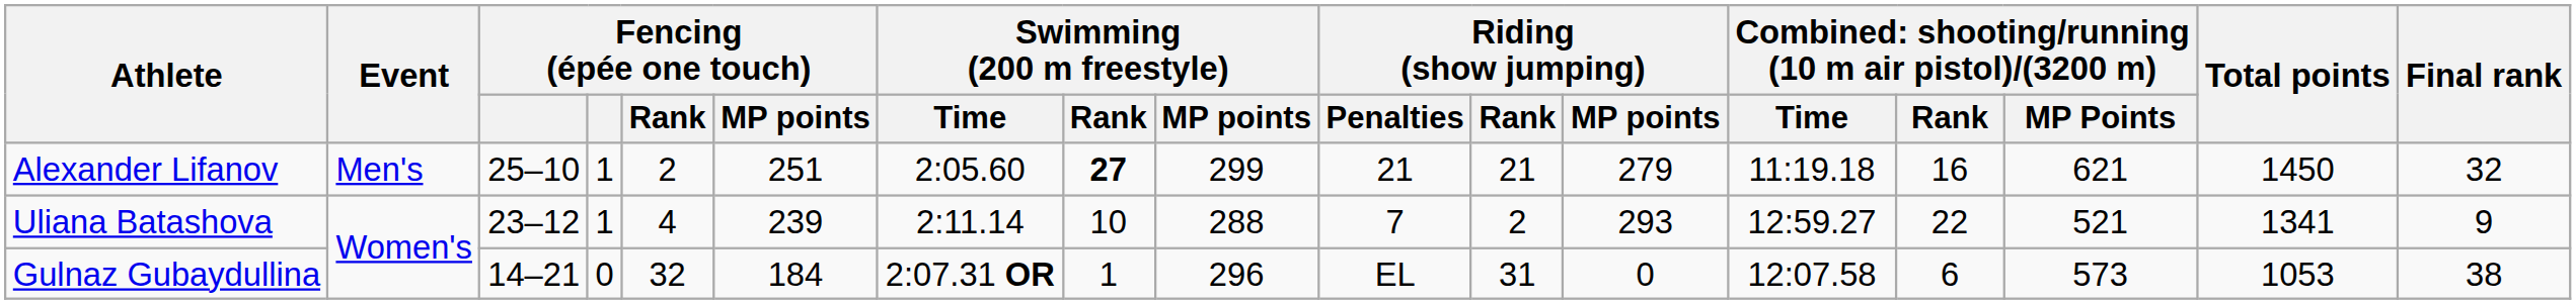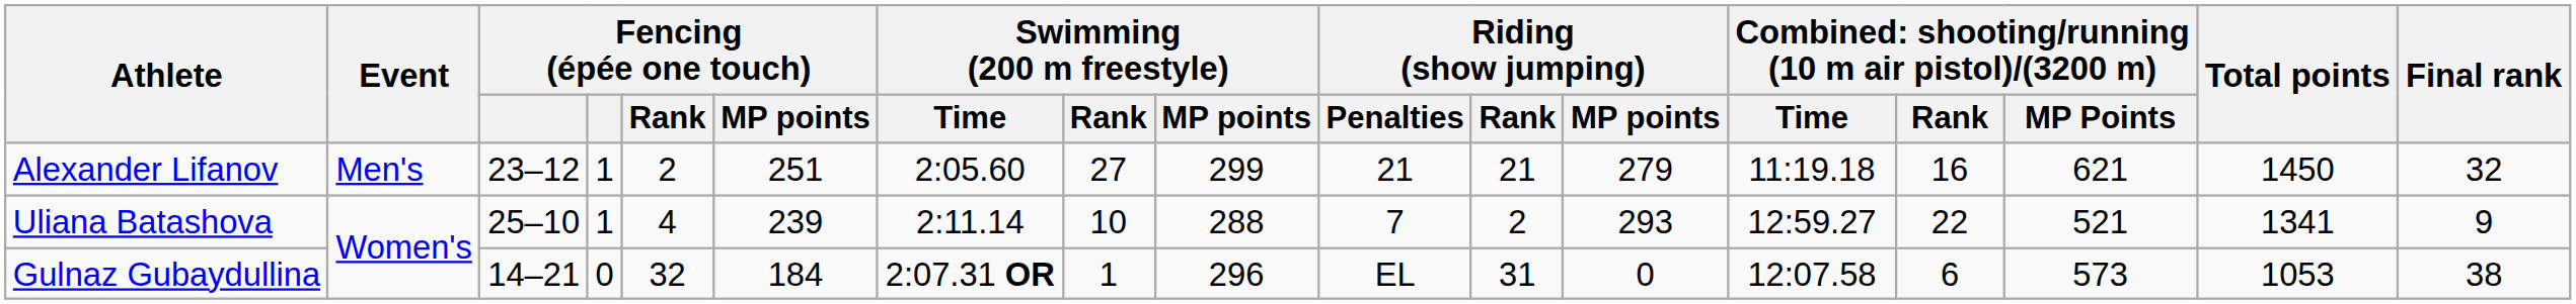Alexander Lifanov | column 3: 25–10 -> 23–12
Alexander Lifanov | Swimming (200 m freestyle) / Rank: bold -> normal
Uliana Batashova | column 3: 23–12 -> 25–10
